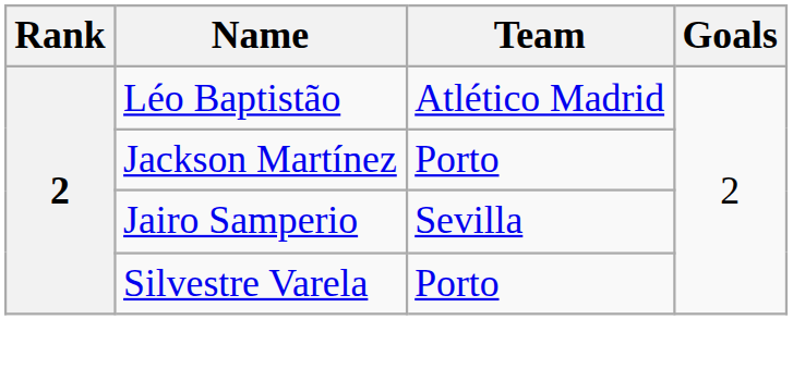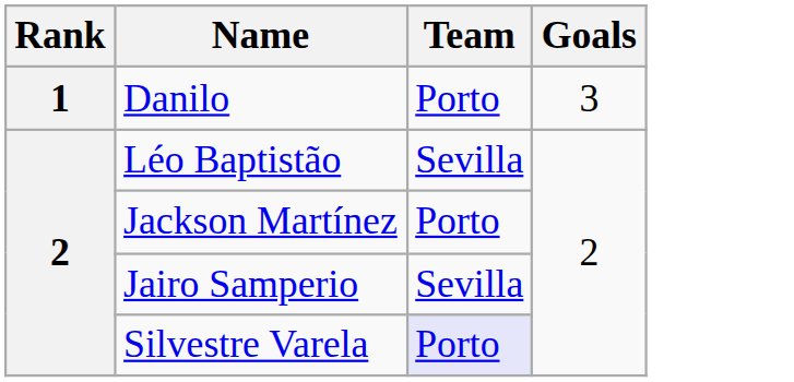+ row: 1 | Danilo | Porto | 3
Léo Baptistão | Team: Atlético Madrid -> Sevilla
Silvestre Varela | Team: no background -> lavender background
